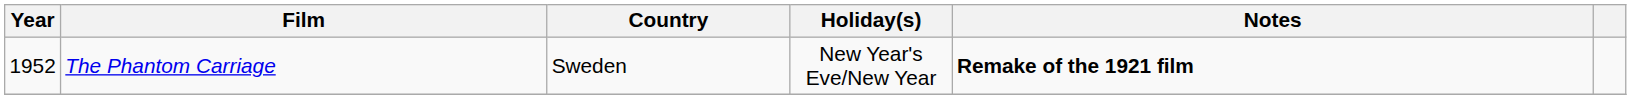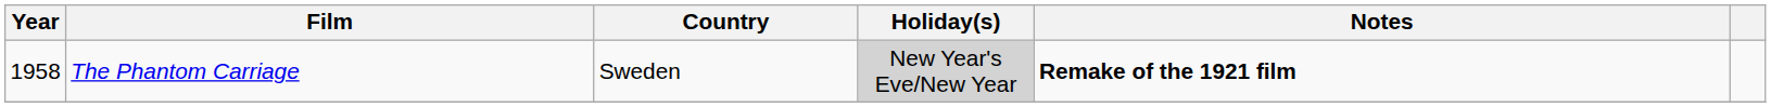The Phantom Carriage | Year: 1952 -> 1958
The Phantom Carriage | Holiday(s): no background -> lightgrey background
